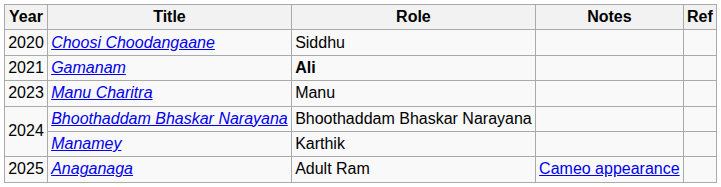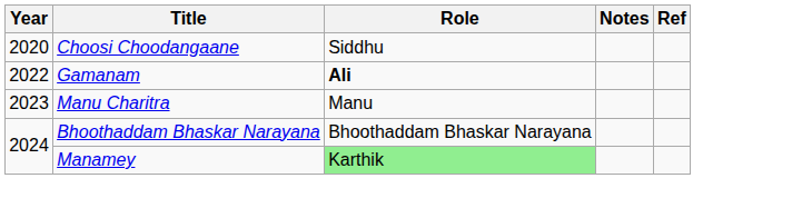Gamanam | Year: 2021 -> 2022
Manamey | Role: no background -> lightgreen background
- row: 2025 | Anaganaga | Adult Ram | Cameo appearance
